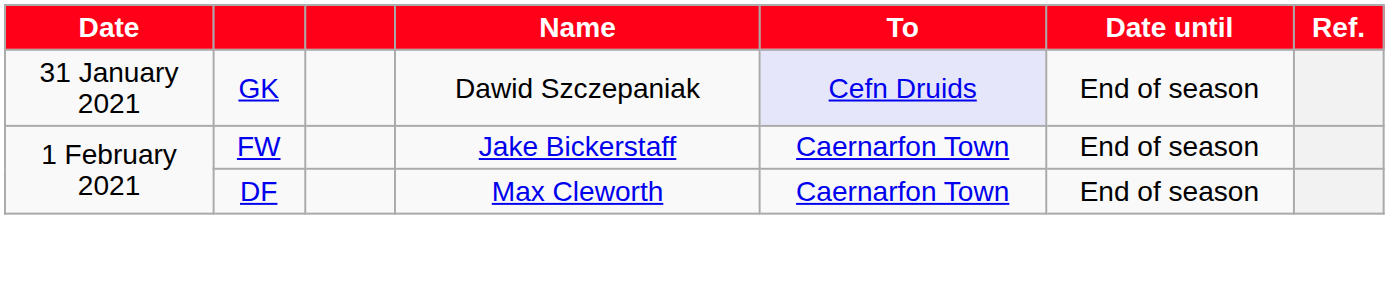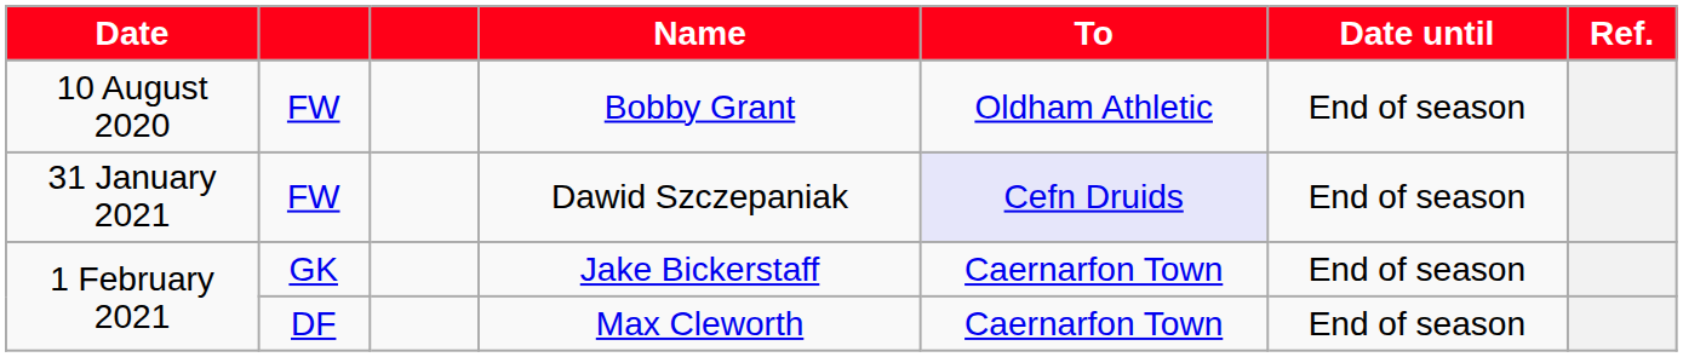+ row: 10 August 2020 | FW | Bobby Grant | Oldham Athletic | End of season
Dawid Szczepaniak | column 2: GK -> FW
Jake Bickerstaff | column 2: FW -> GK
